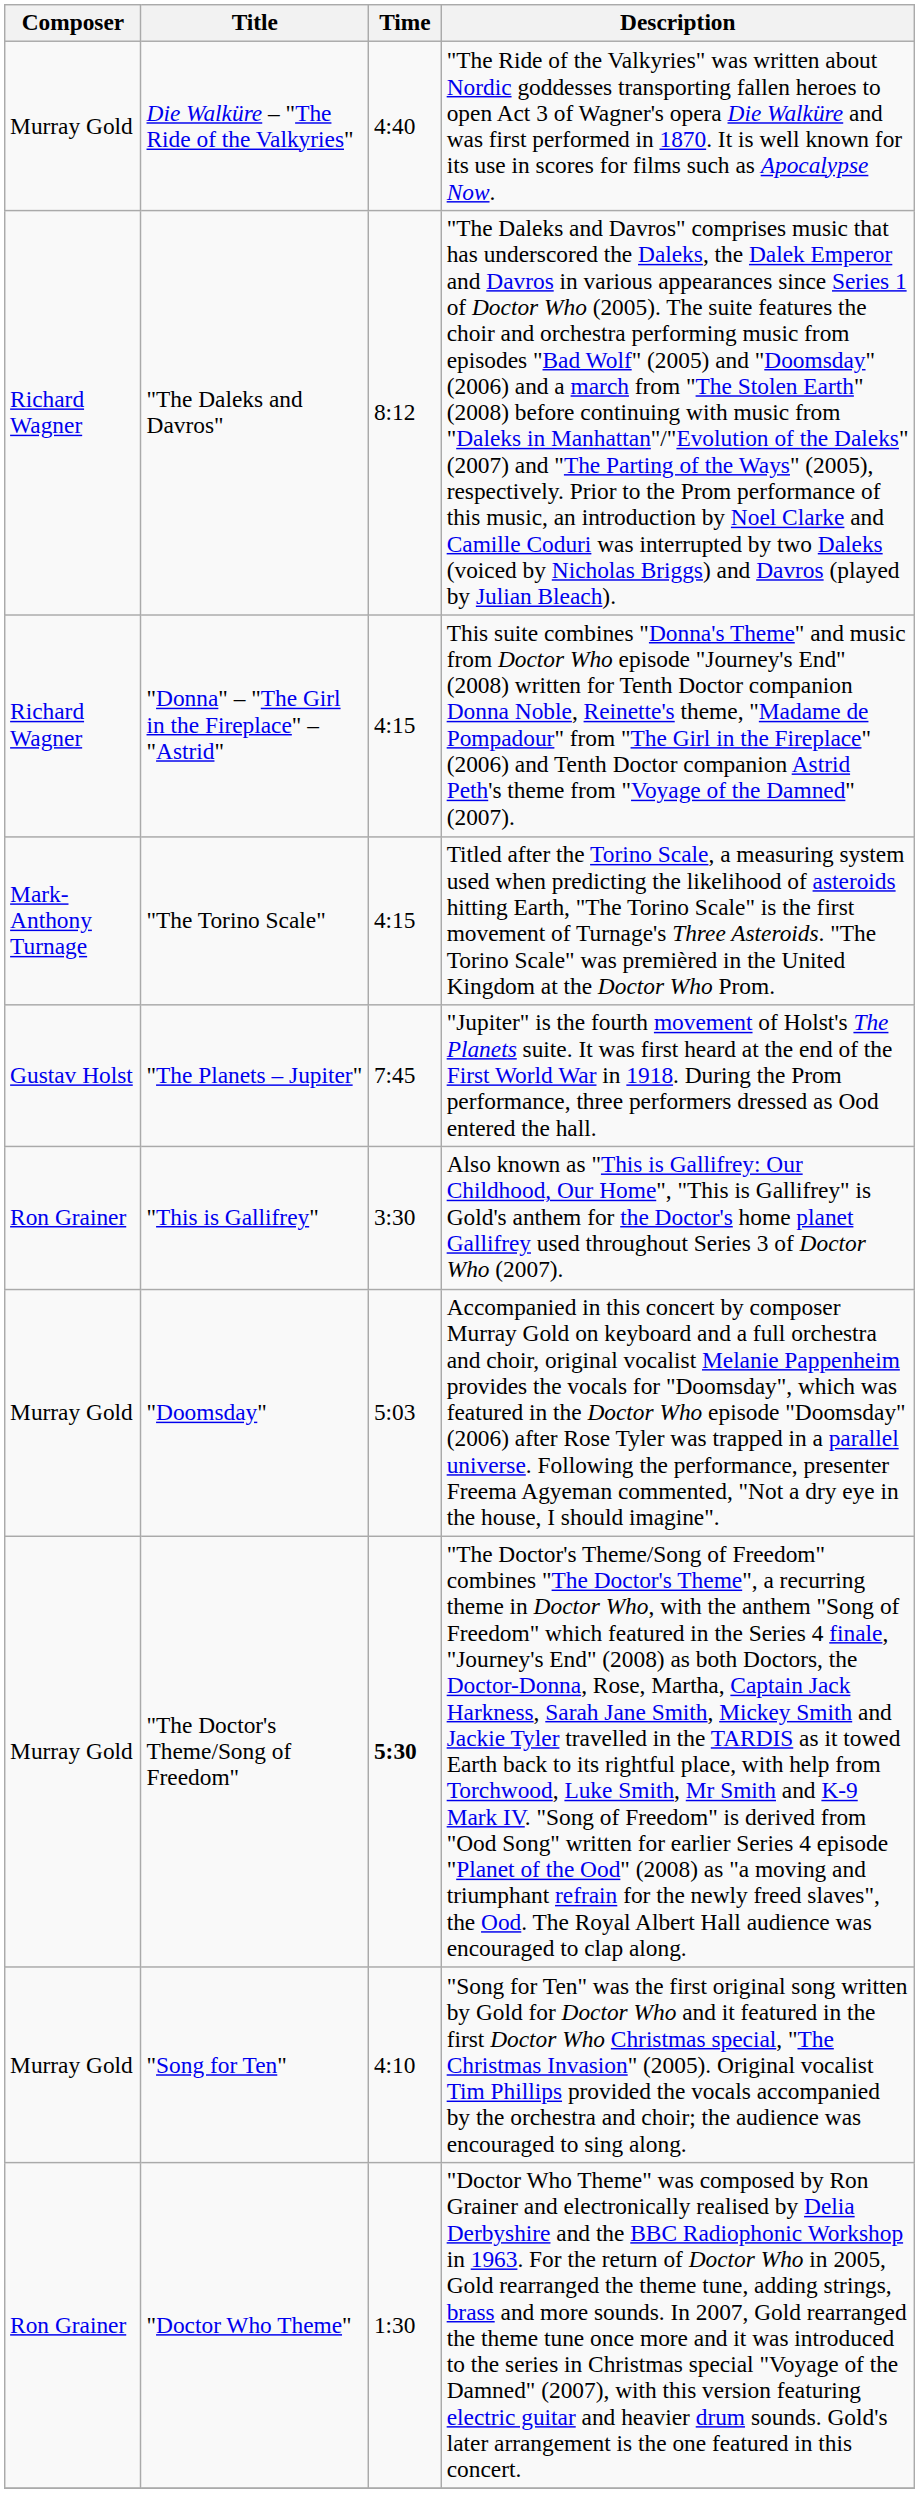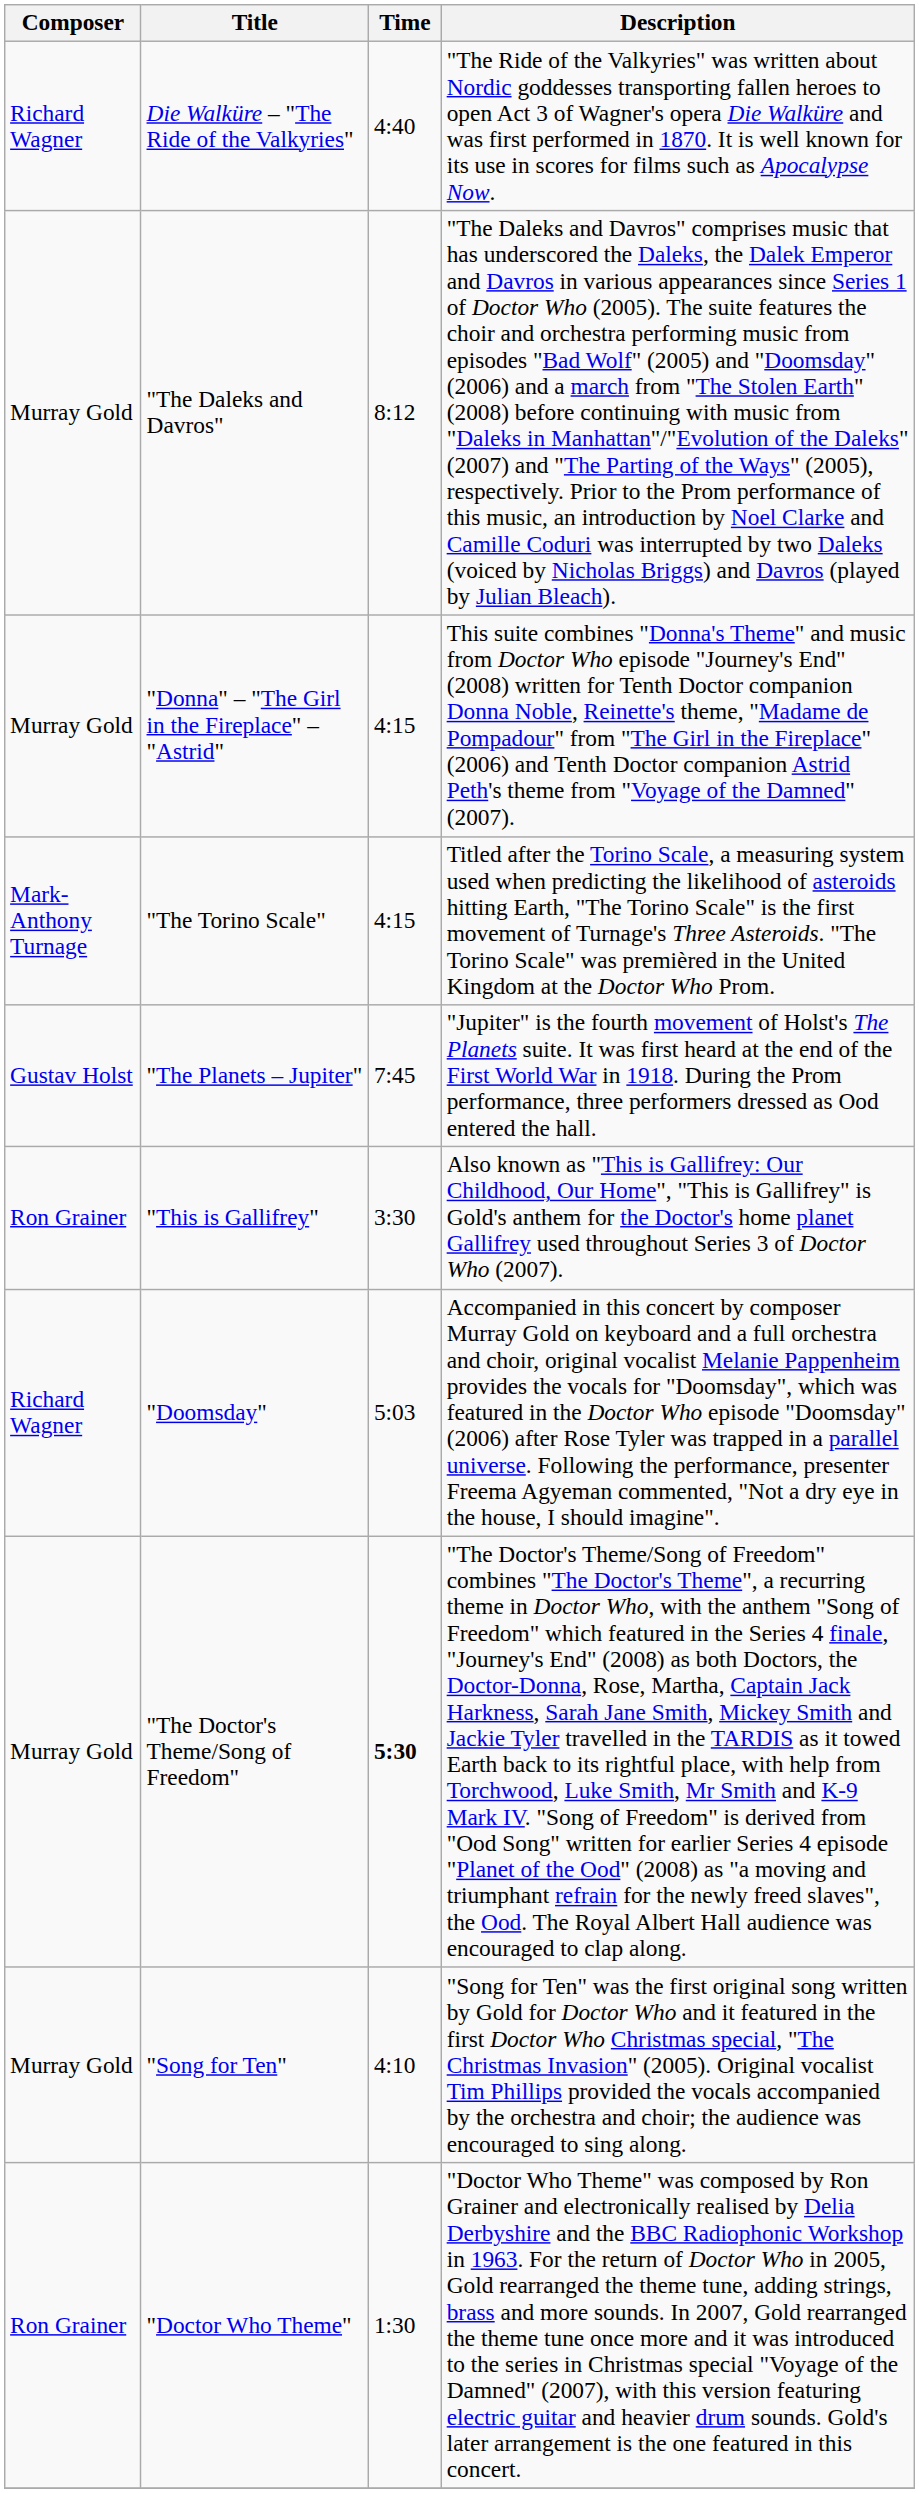Die Walküre – "The Ride of the Valkyries" | Composer: Murray Gold -> Richard Wagner
"The Daleks and Davros" | Composer: Richard Wagner -> Murray Gold
"Donna" – "The Girl in the Fireplace" – "Astrid" | Composer: Richard Wagner -> Murray Gold
"Doomsday" | Composer: Murray Gold -> Richard Wagner
